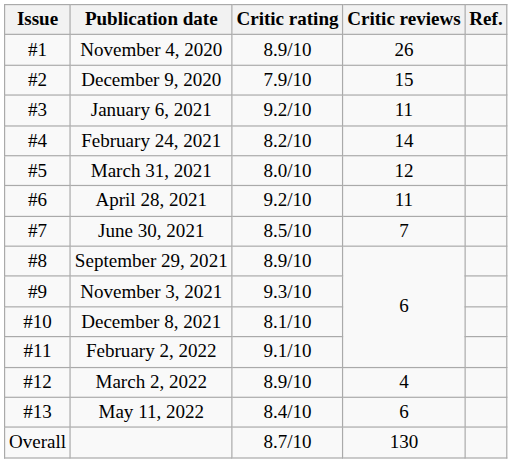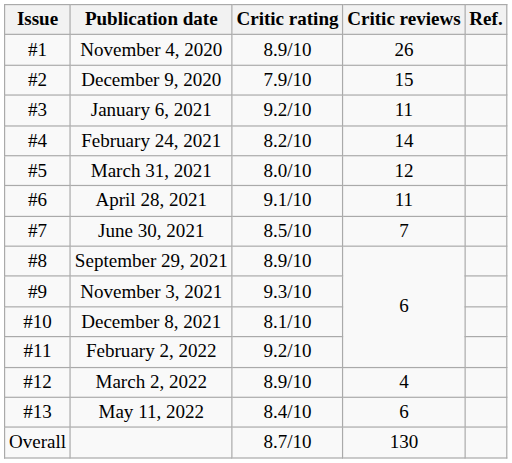April 28, 2021 | Critic rating: 9.2/10 -> 9.1/10
February 2, 2022 | Critic rating: 9.1/10 -> 9.2/10
